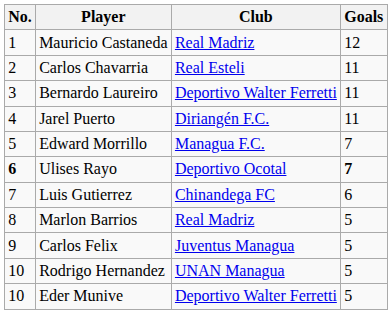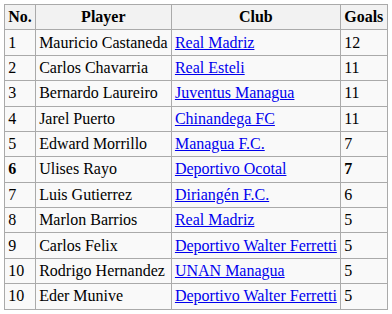Bernardo Laureiro | Club: Deportivo Walter Ferretti -> Juventus Managua
Jarel Puerto | Club: Diriangén F.C. -> Chinandega FC
Luis Gutierrez | Club: Chinandega FC -> Diriangén F.C.
Carlos Felix | Club: Juventus Managua -> Deportivo Walter Ferretti
